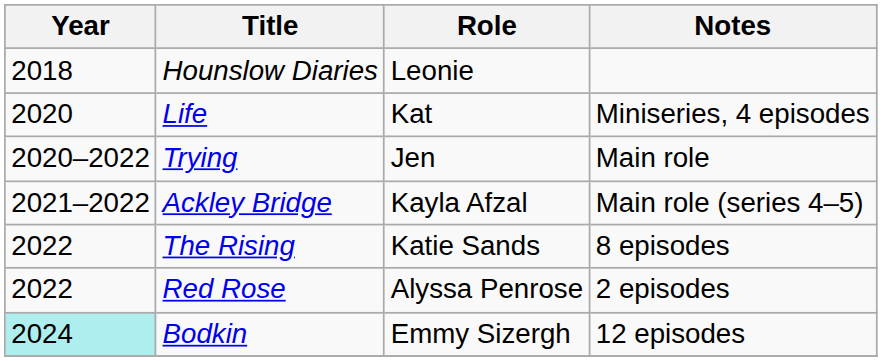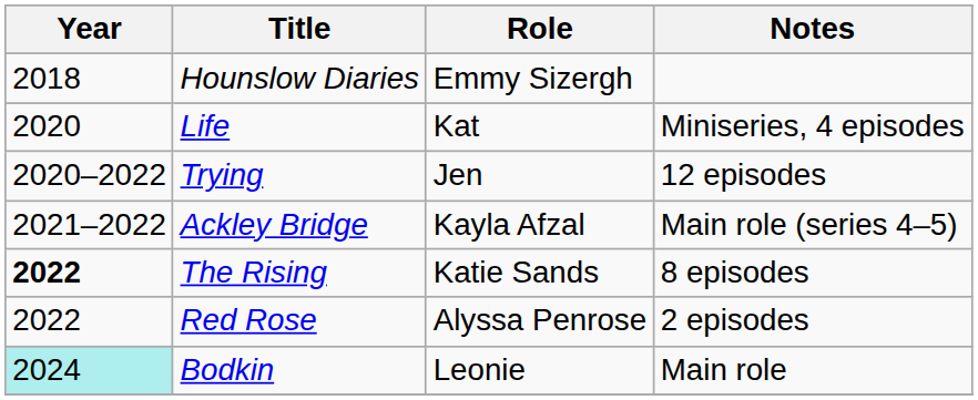Hounslow Diaries | Role: Leonie -> Emmy Sizergh
Trying | Notes: Main role -> 12 episodes
The Rising | Year: normal -> bold
Bodkin | Role: Emmy Sizergh -> Leonie
Bodkin | Notes: 12 episodes -> Main role
